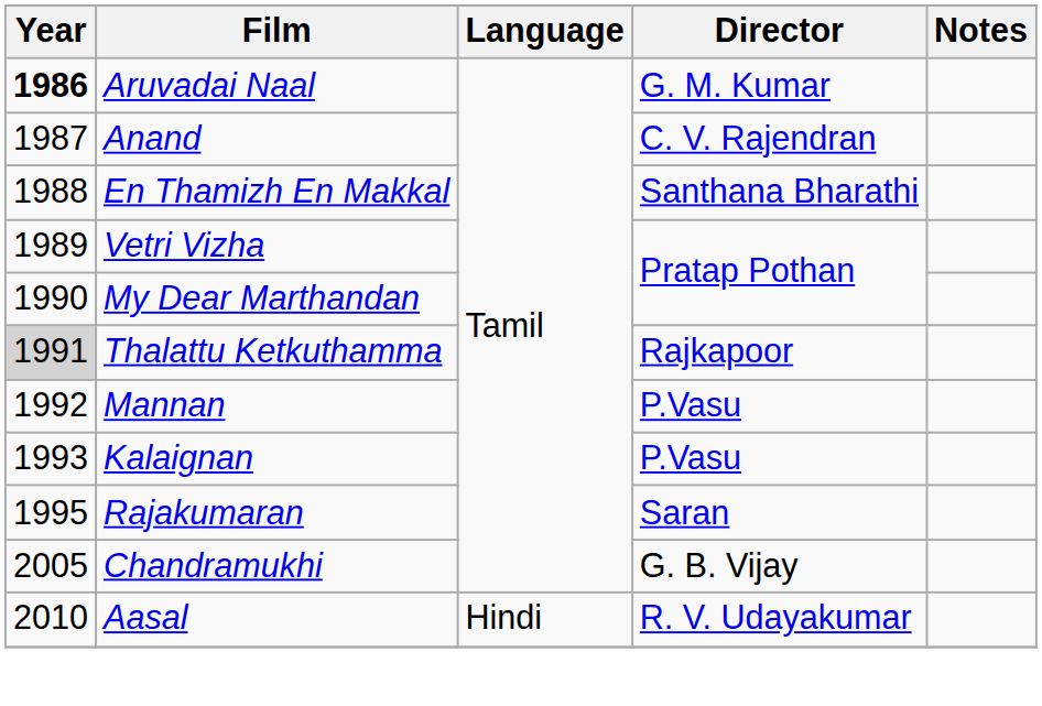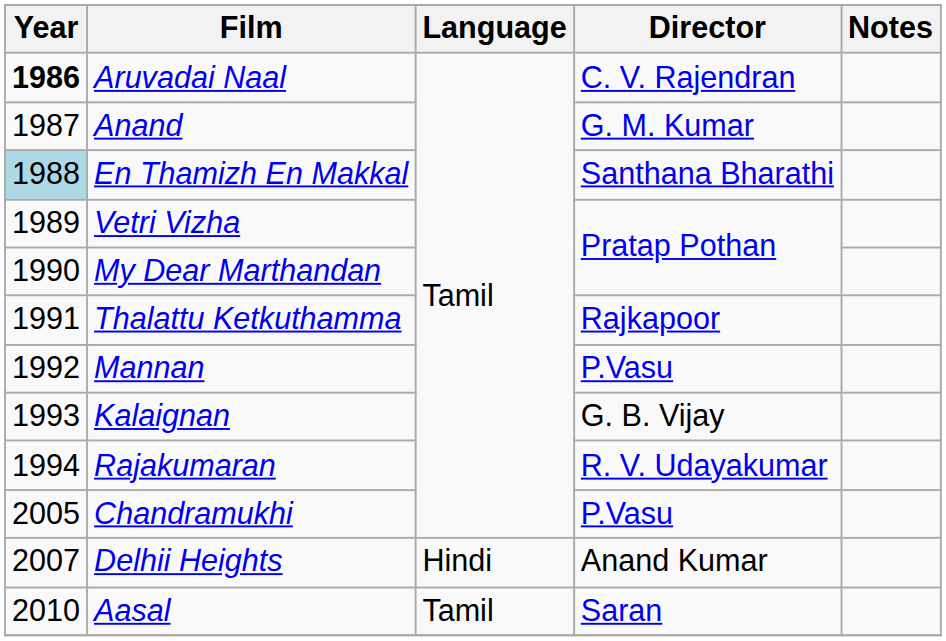Aruvadai Naal | Director: G. M. Kumar -> C. V. Rajendran
Anand | Director: C. V. Rajendran -> G. M. Kumar
En Thamizh En Makkal | Year: no background -> lightblue background
Thalattu Ketkuthamma | Year: lightgrey background -> no background
Kalaignan | Director: P.Vasu -> G. B. Vijay
Rajakumaran | Year: 1995 -> 1994
Rajakumaran | Director: Saran -> R. V. Udayakumar
Chandramukhi | Director: G. B. Vijay -> P.Vasu
+ row: 2007 | Delhii Heights | Hindi | Anand Kumar
Aasal | Language: Hindi -> Tamil
Aasal | Director: R. V. Udayakumar -> Saran
